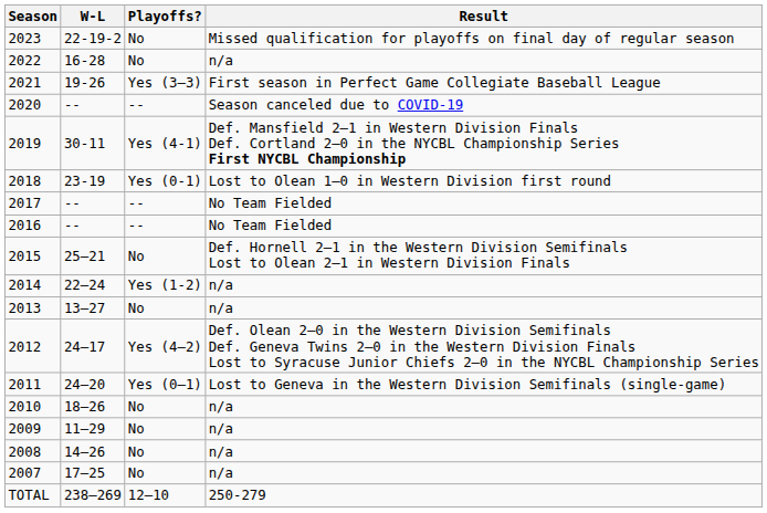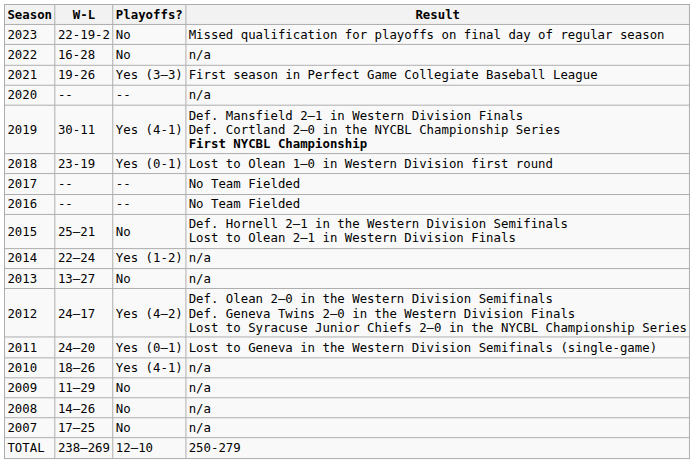2020 | Result: Season canceled due to COVID-19 -> n/a
2010 | Playoffs?: No -> Yes (4-1)
